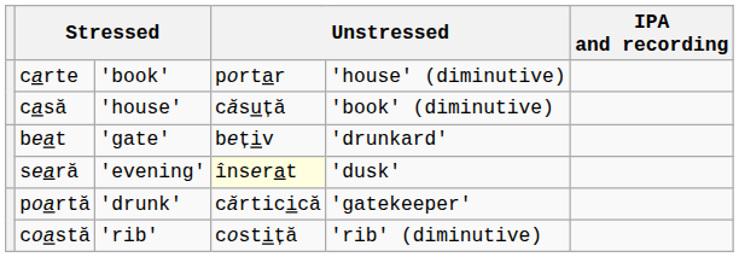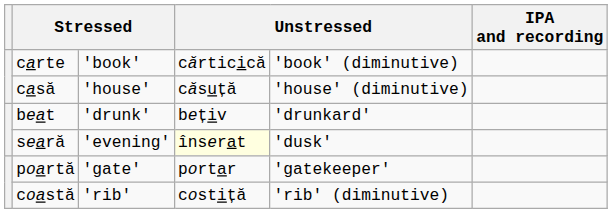carte | column 4: portar -> cărticică
carte | column 5: 'house' (diminutive) -> 'book' (diminutive)
casă | column 5: 'book' (diminutive) -> 'house' (diminutive)
beat | column 3: 'gate' -> 'drunk'
poartă | column 3: 'drunk' -> 'gate'
poartă | column 4: cărticică -> portar
